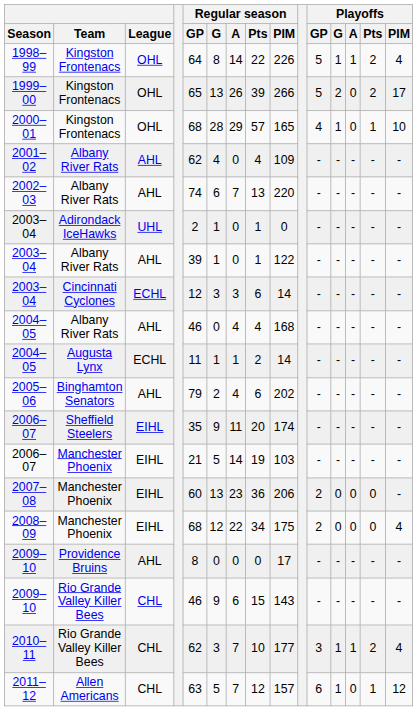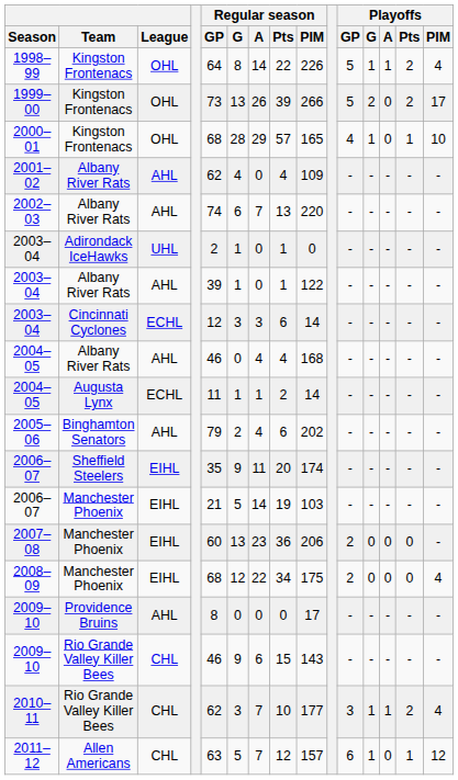1999–00 | Regular season / GP: 65 -> 73
